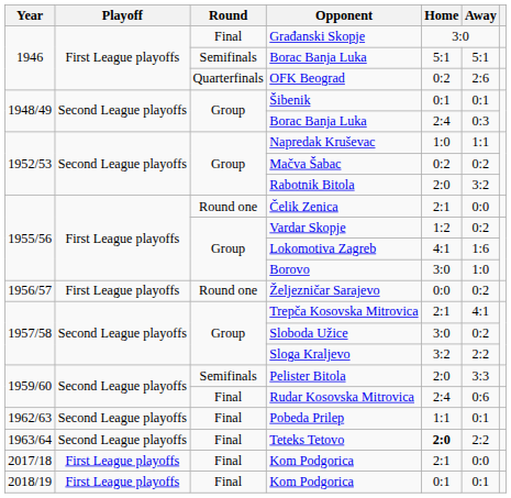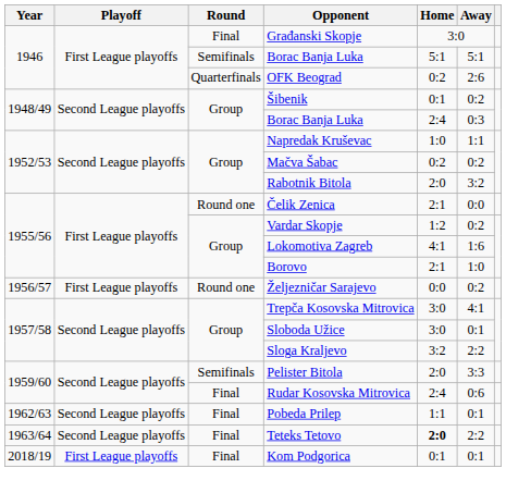Šibenik | Away: 0:1 -> 0:2
Borovo | Home: 3:0 -> 2:1
Trepča Kosovska Mitrovica | Home: 2:1 -> 3:0
Sloboda Užice | Away: 0:2 -> 0:1
- row: 2017/18 | First League playoffs | Final | Kom Podgorica | 2:1 | 0:0
